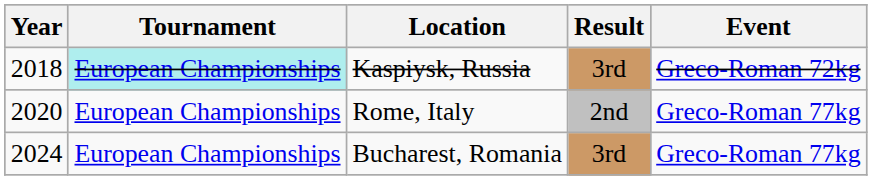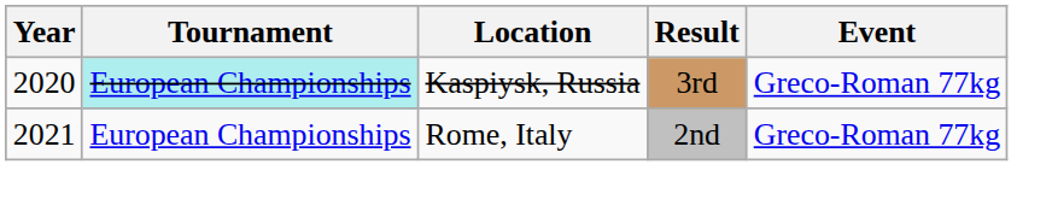Kaspiysk, Russia | Year: 2018 -> 2020
Kaspiysk, Russia | Event: Greco-Roman 72kg -> Greco-Roman 77kg
Rome, Italy | Year: 2020 -> 2021
- row: 2024 | European Championships | Bucharest, Romania | 3rd | Greco-Roman 77kg
